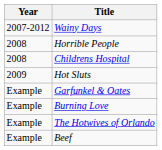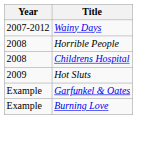- row: Example | The Hotwives of Orlando
- row: Example | Beef
